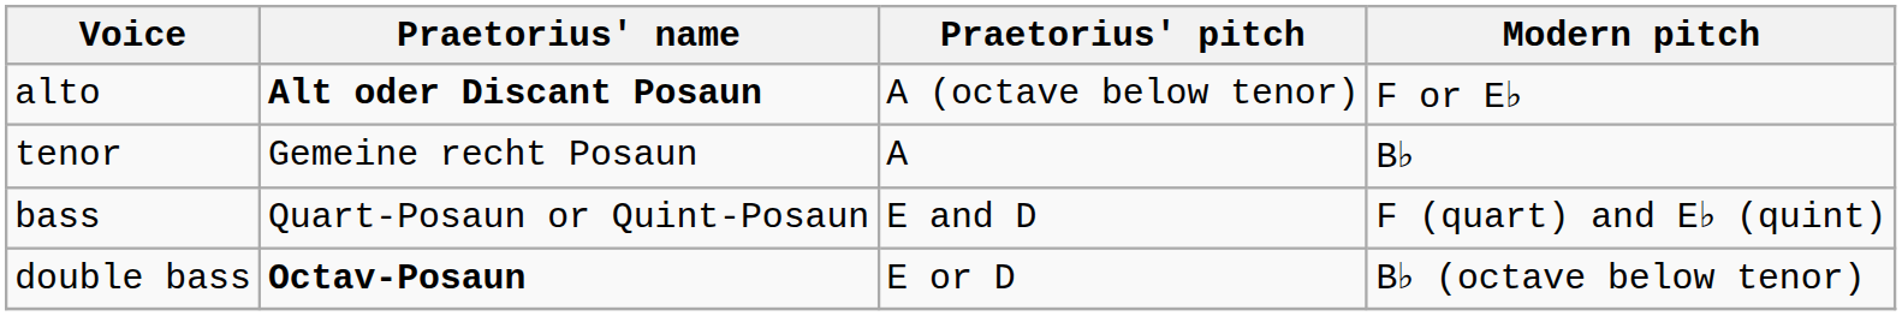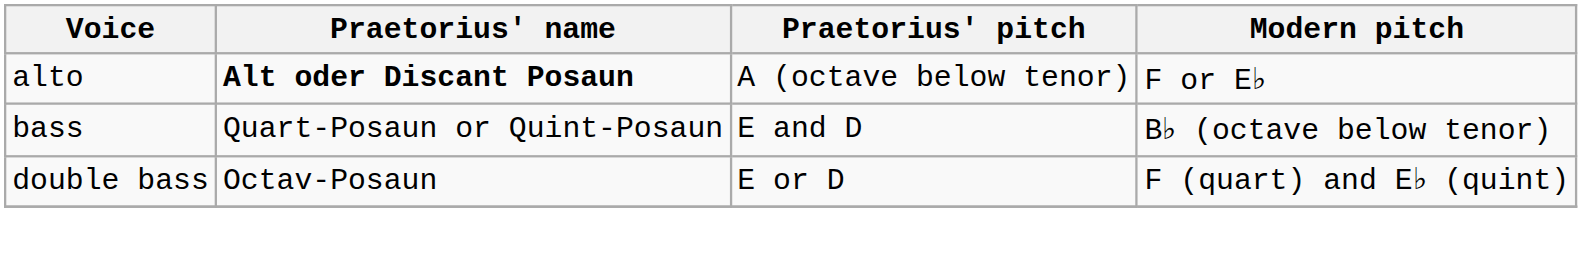- row: tenor | Gemeine recht Posaun | A | B♭
bass | Modern pitch: F (quart) and E♭ (quint) -> B♭ (octave below tenor)
double bass | Praetorius' name: bold -> normal
double bass | Modern pitch: B♭ (octave below tenor) -> F (quart) and E♭ (quint)
